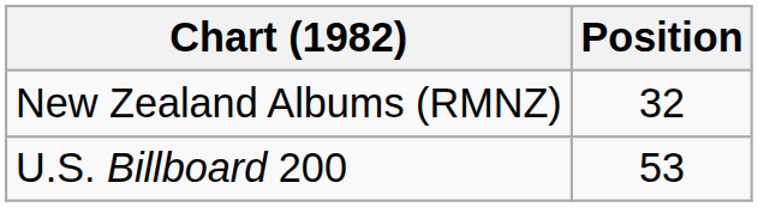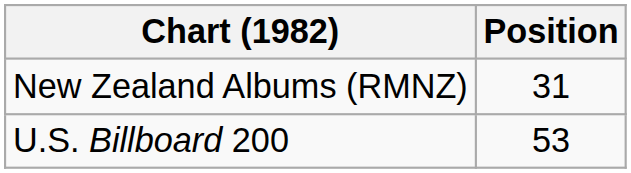New Zealand Albums (RMNZ) | Position: 32 -> 31
